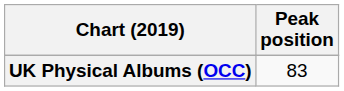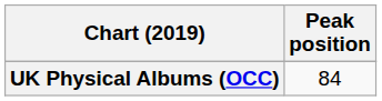UK Physical Albums (OCC) | Peak position: 83 -> 84
